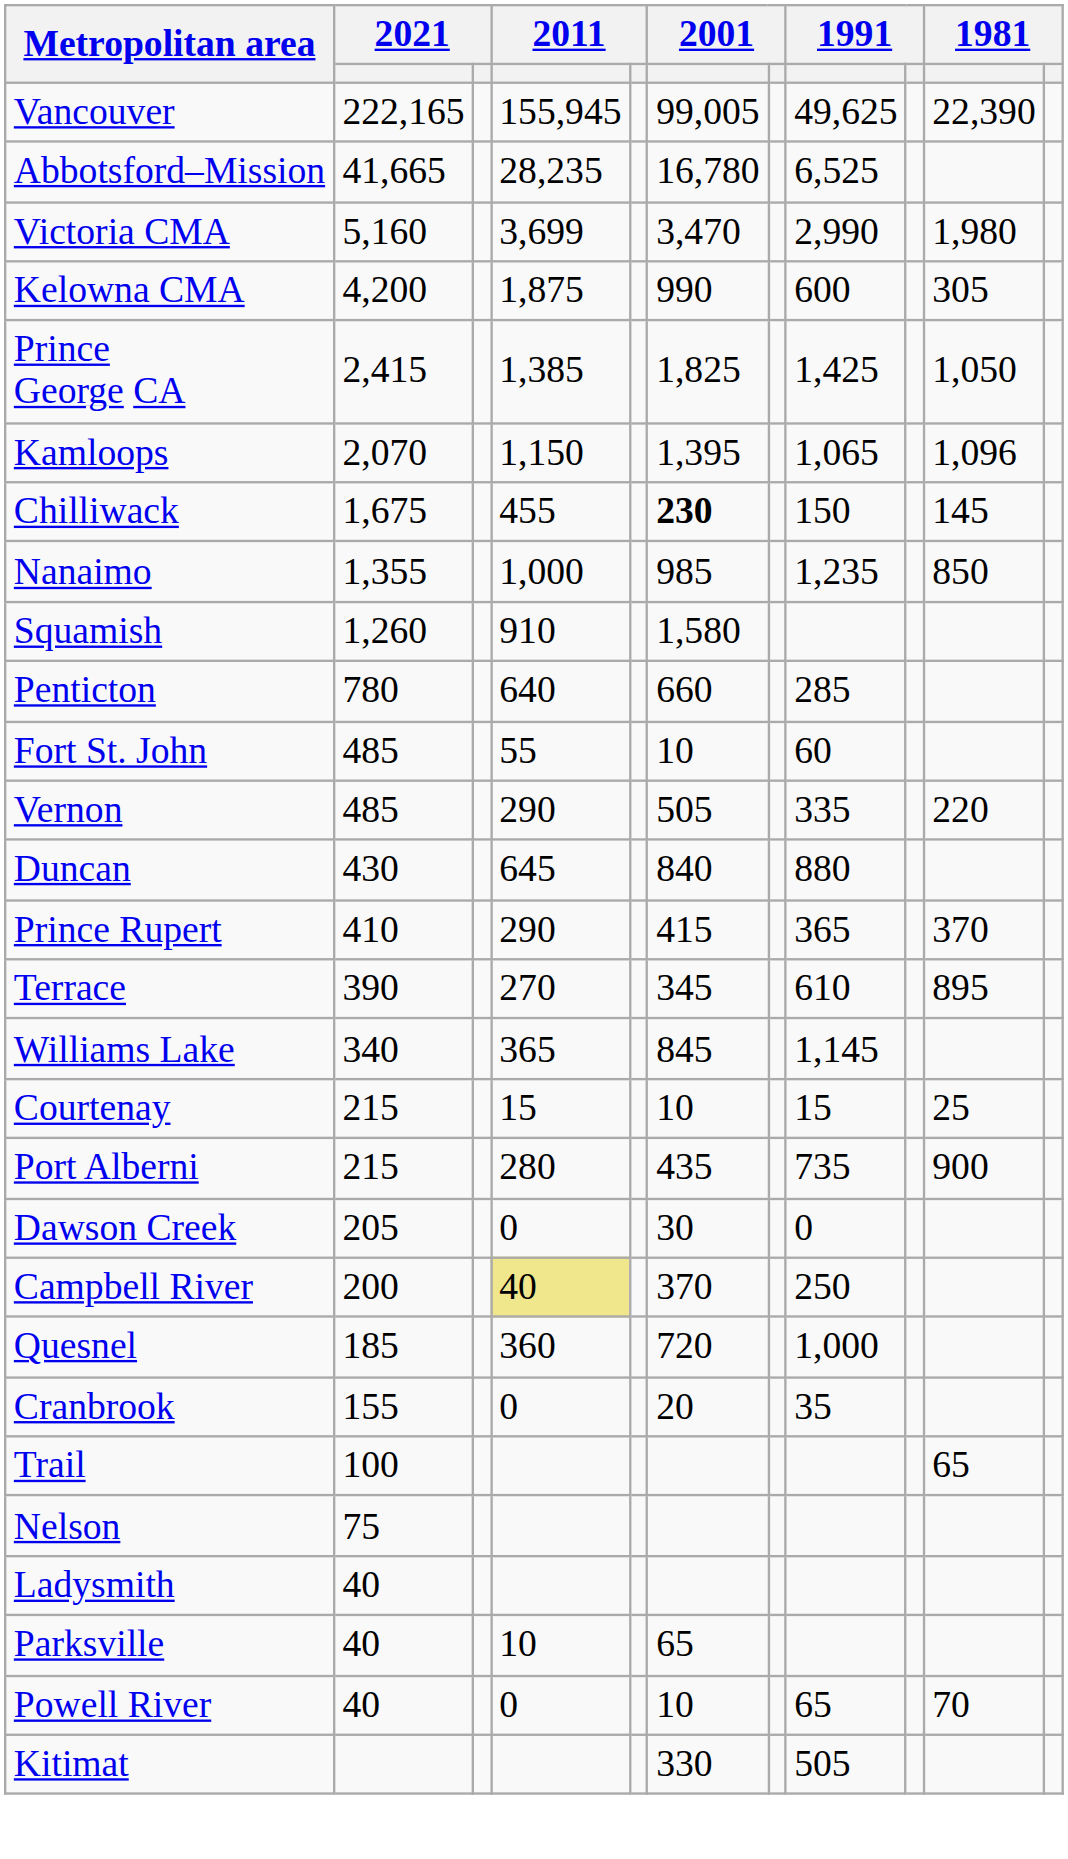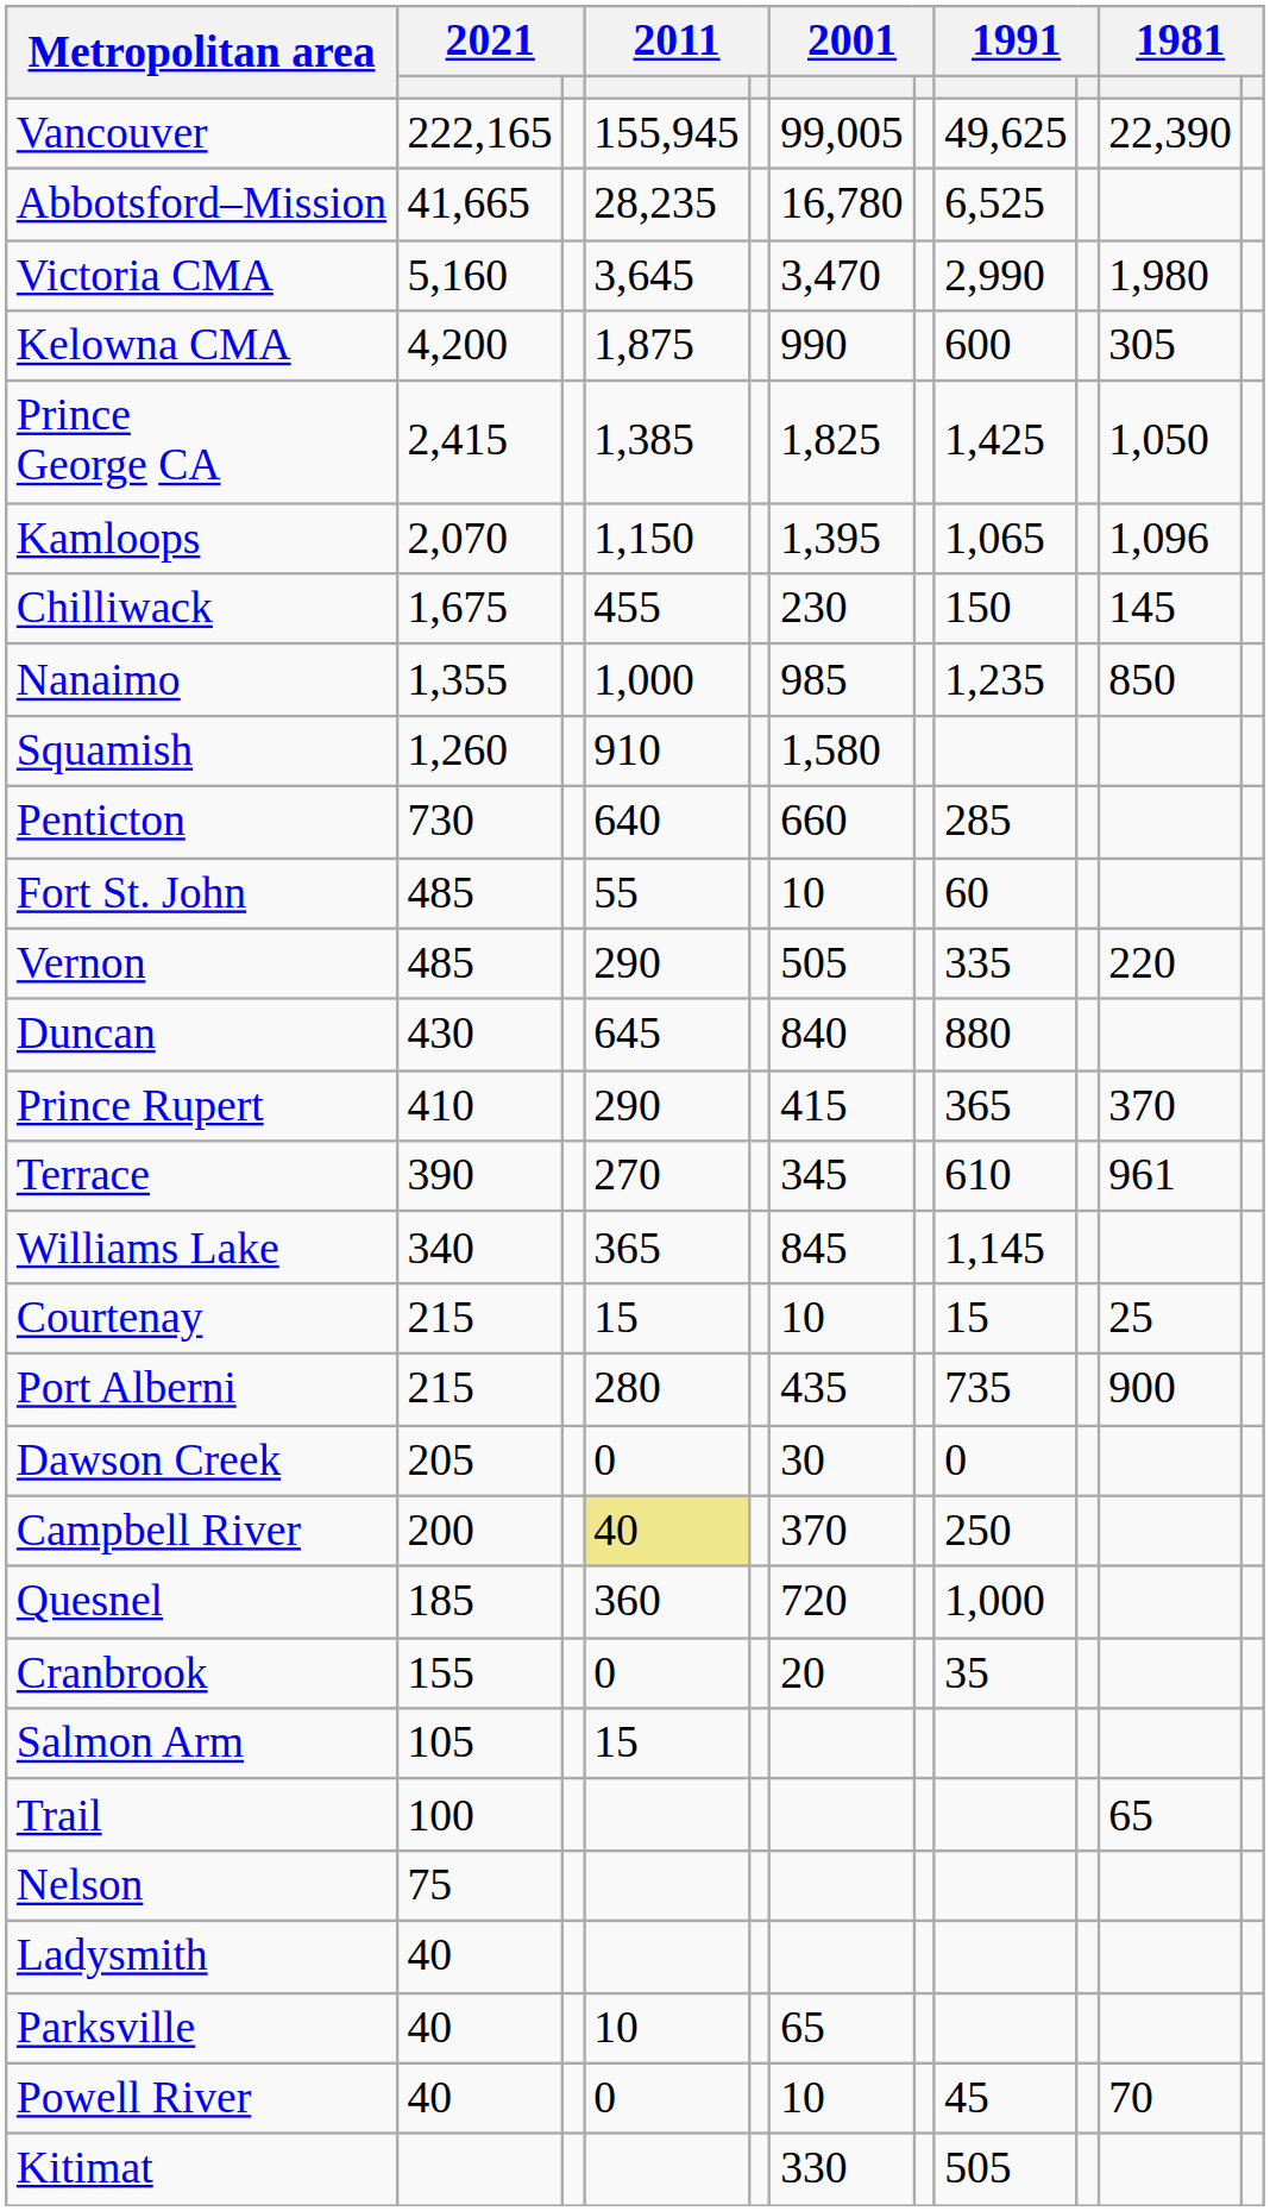Victoria CMA | column 4: 3,699 -> 3,645
Chilliwack | column 6: bold -> normal
Penticton | column 2: 780 -> 730
Terrace | column 10: 895 -> 961
+ row: Salmon Arm | 105 | 15
Powell River | column 8: 65 -> 45
